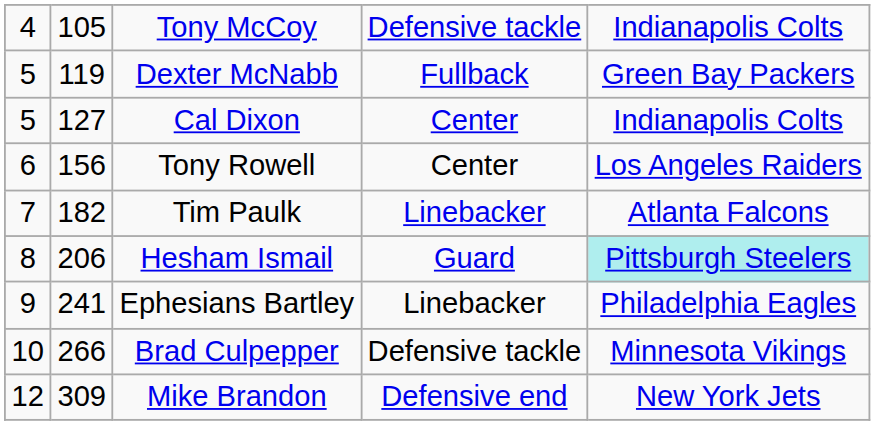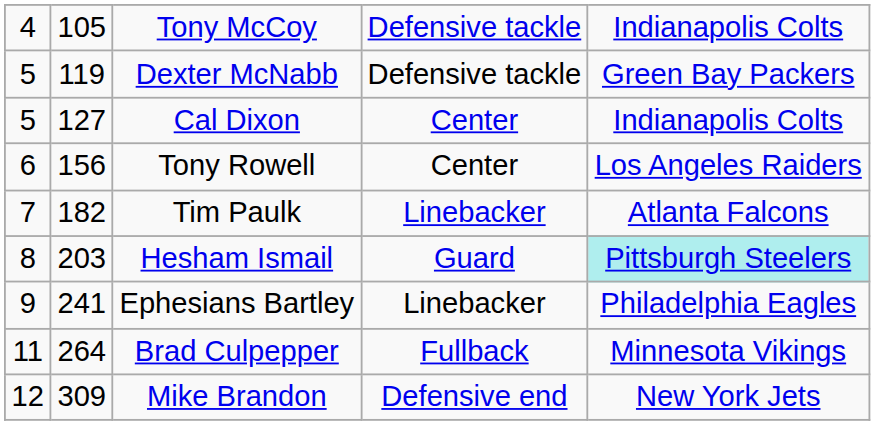Dexter McNabb | column 4: Fullback -> Defensive tackle
Hesham Ismail | column 2: 206 -> 203
Brad Culpepper | column 1: 10 -> 11
Brad Culpepper | column 2: 266 -> 264
Brad Culpepper | column 4: Defensive tackle -> Fullback
